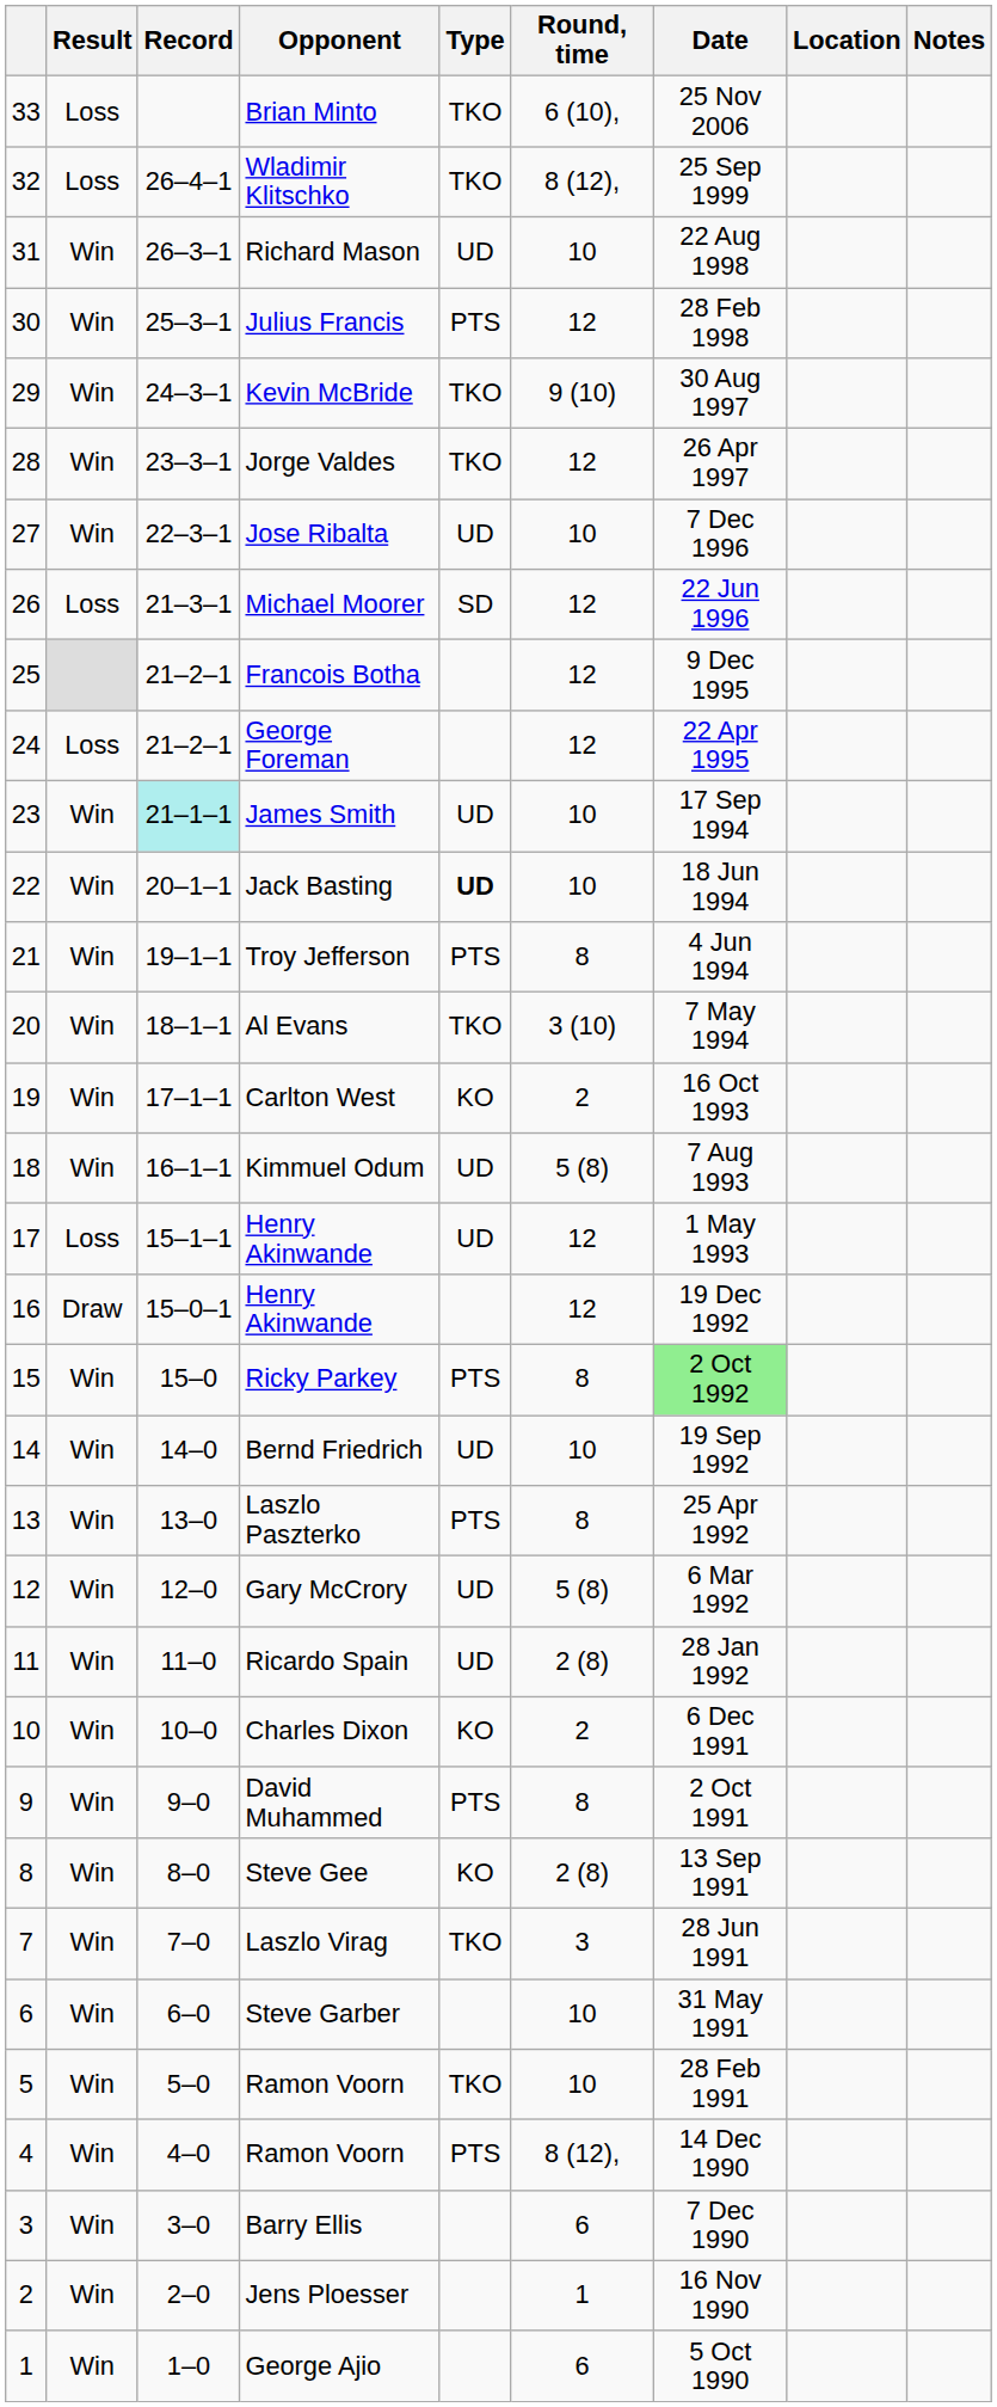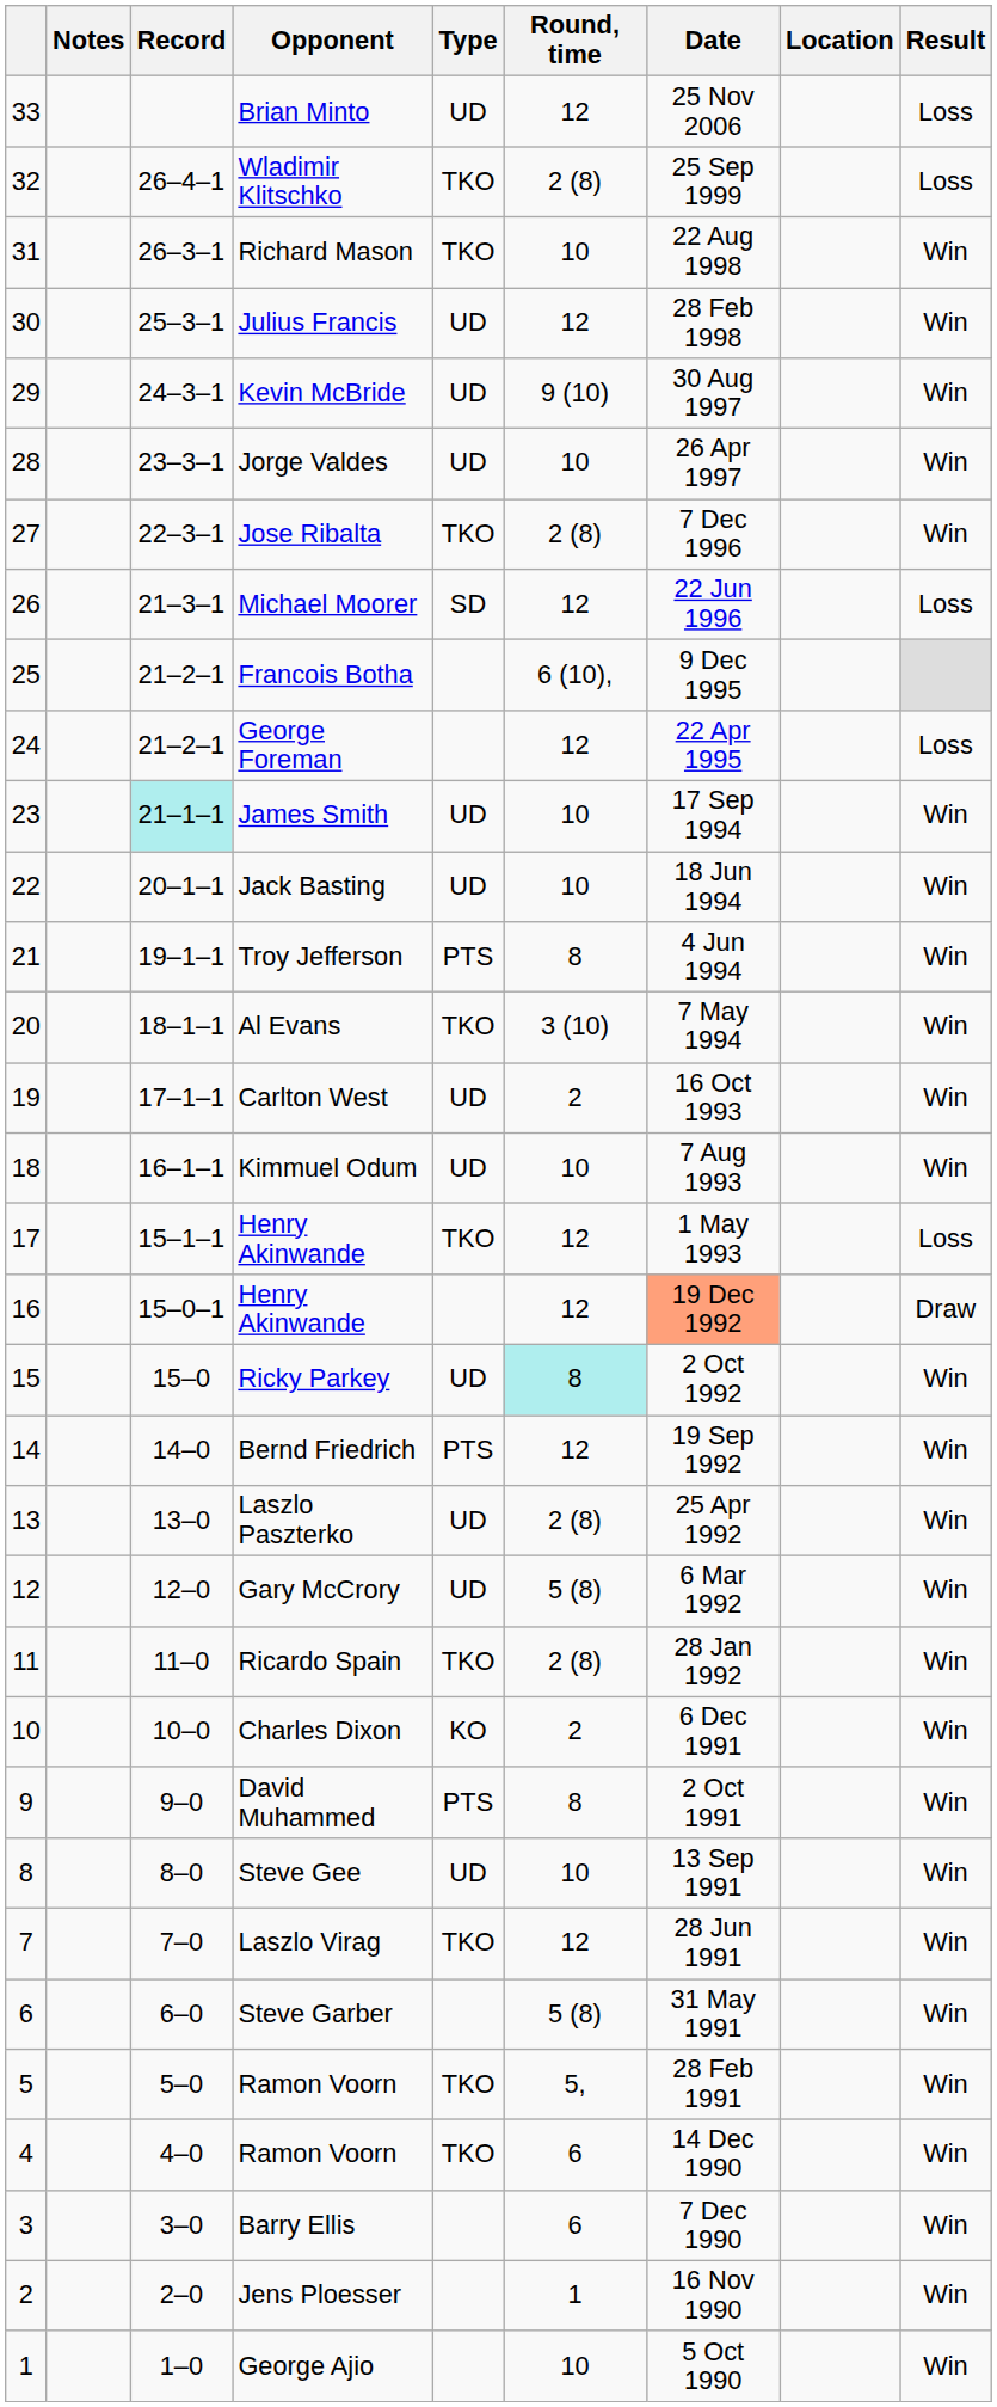columns swapped: Result <-> Notes
Brian Minto | Type: TKO -> UD
Brian Minto | Round, time: 6 (10), -> 12
Wladimir Klitschko | Round, time: 8 (12), -> 2 (8)
Richard Mason | Type: UD -> TKO
Julius Francis | Type: PTS -> UD
Kevin McBride | Type: TKO -> UD
Jorge Valdes | Type: TKO -> UD
Jorge Valdes | Round, time: 12 -> 10
Jose Ribalta | Type: UD -> TKO
Jose Ribalta | Round, time: 10 -> 2 (8)
Francois Botha | Round, time: 12 -> 6 (10),
Jack Basting | Type: bold -> normal
Carlton West | Type: KO -> UD
Kimmuel Odum | Round, time: 5 (8) -> 10
17 / Henry Akinwande | Type: UD -> TKO
16 / Henry Akinwande | Date: no background -> lightsalmon background
Ricky Parkey | Type: PTS -> UD
Ricky Parkey | Round, time: no background -> paleturquoise background
Ricky Parkey | Date: lightgreen background -> no background
Bernd Friedrich | Type: UD -> PTS
Bernd Friedrich | Round, time: 10 -> 12
Laszlo Paszterko | Type: PTS -> UD
Laszlo Paszterko | Round, time: 8 -> 2 (8)
Ricardo Spain | Type: UD -> TKO
Steve Gee | Type: KO -> UD
Steve Gee | Round, time: 2 (8) -> 10
Laszlo Virag | Round, time: 3 -> 12
Steve Garber | Round, time: 10 -> 5 (8)
5 / Ramon Voorn | Round, time: 10 -> 5,
4 / Ramon Voorn | Type: PTS -> TKO
4 / Ramon Voorn | Round, time: 8 (12), -> 6
George Ajio | Round, time: 6 -> 10
